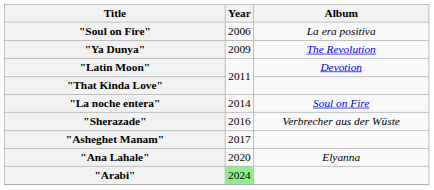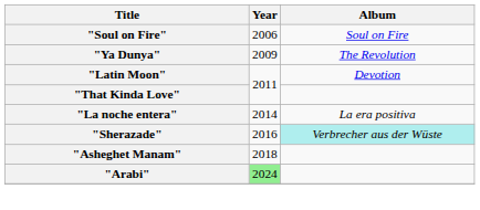"Soul on Fire" | Album: La era positiva -> Soul on Fire
"La noche entera" | Album: Soul on Fire -> La era positiva
"Sherazade" | Album: no background -> paleturquoise background
"Asheghet Manam" | Year: 2017 -> 2018
- row: "Ana Lahale" | 2020 | Elyanna
